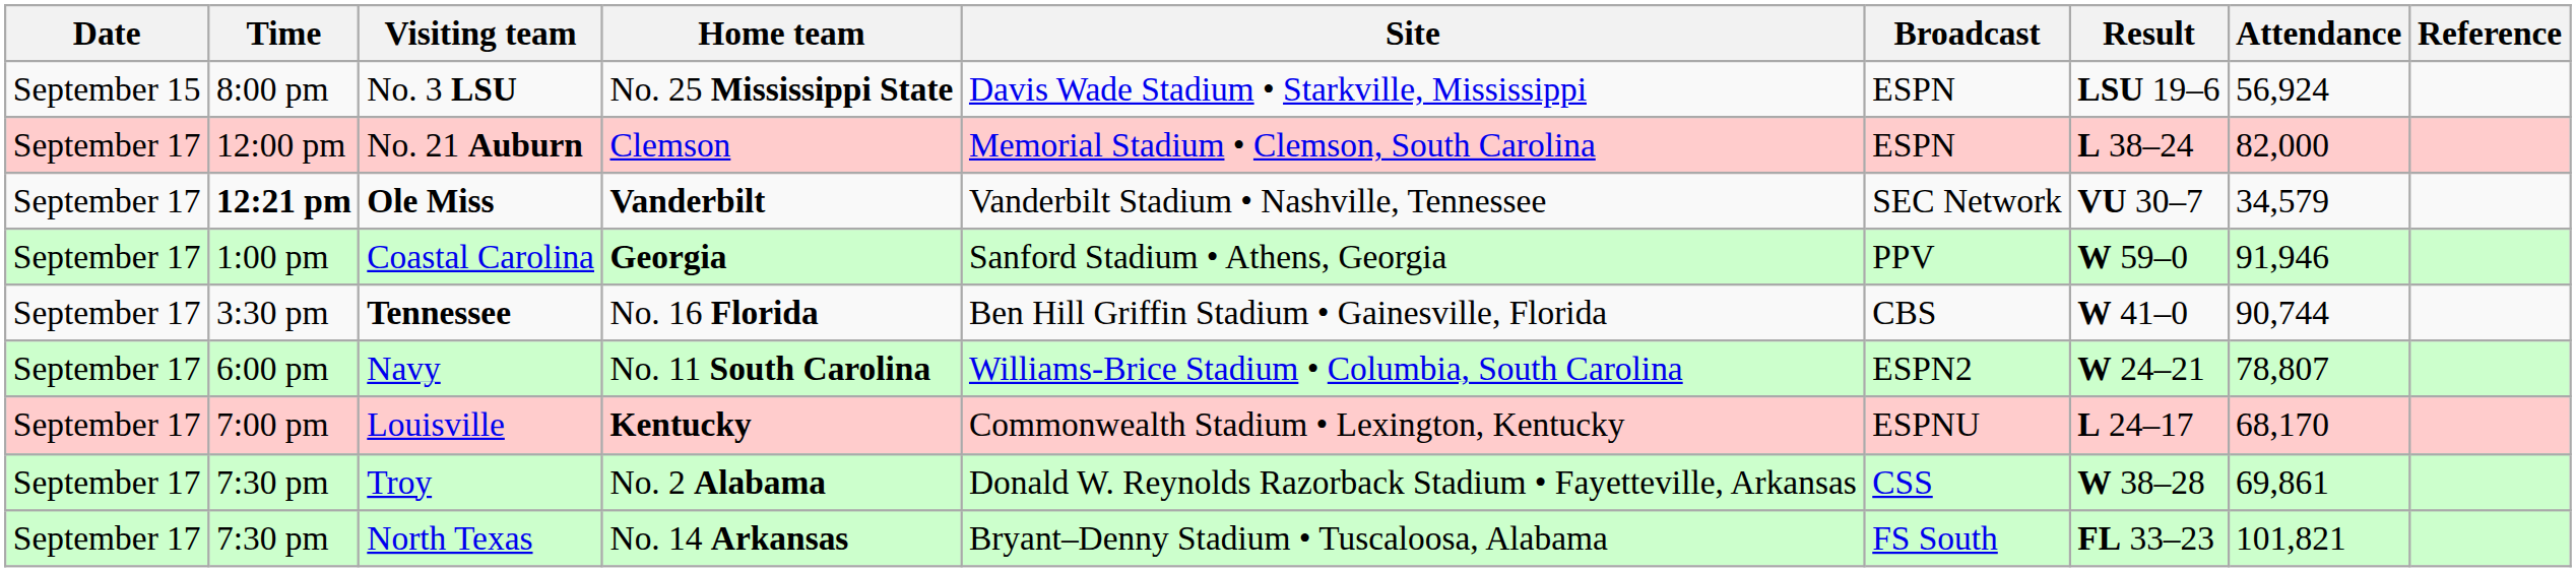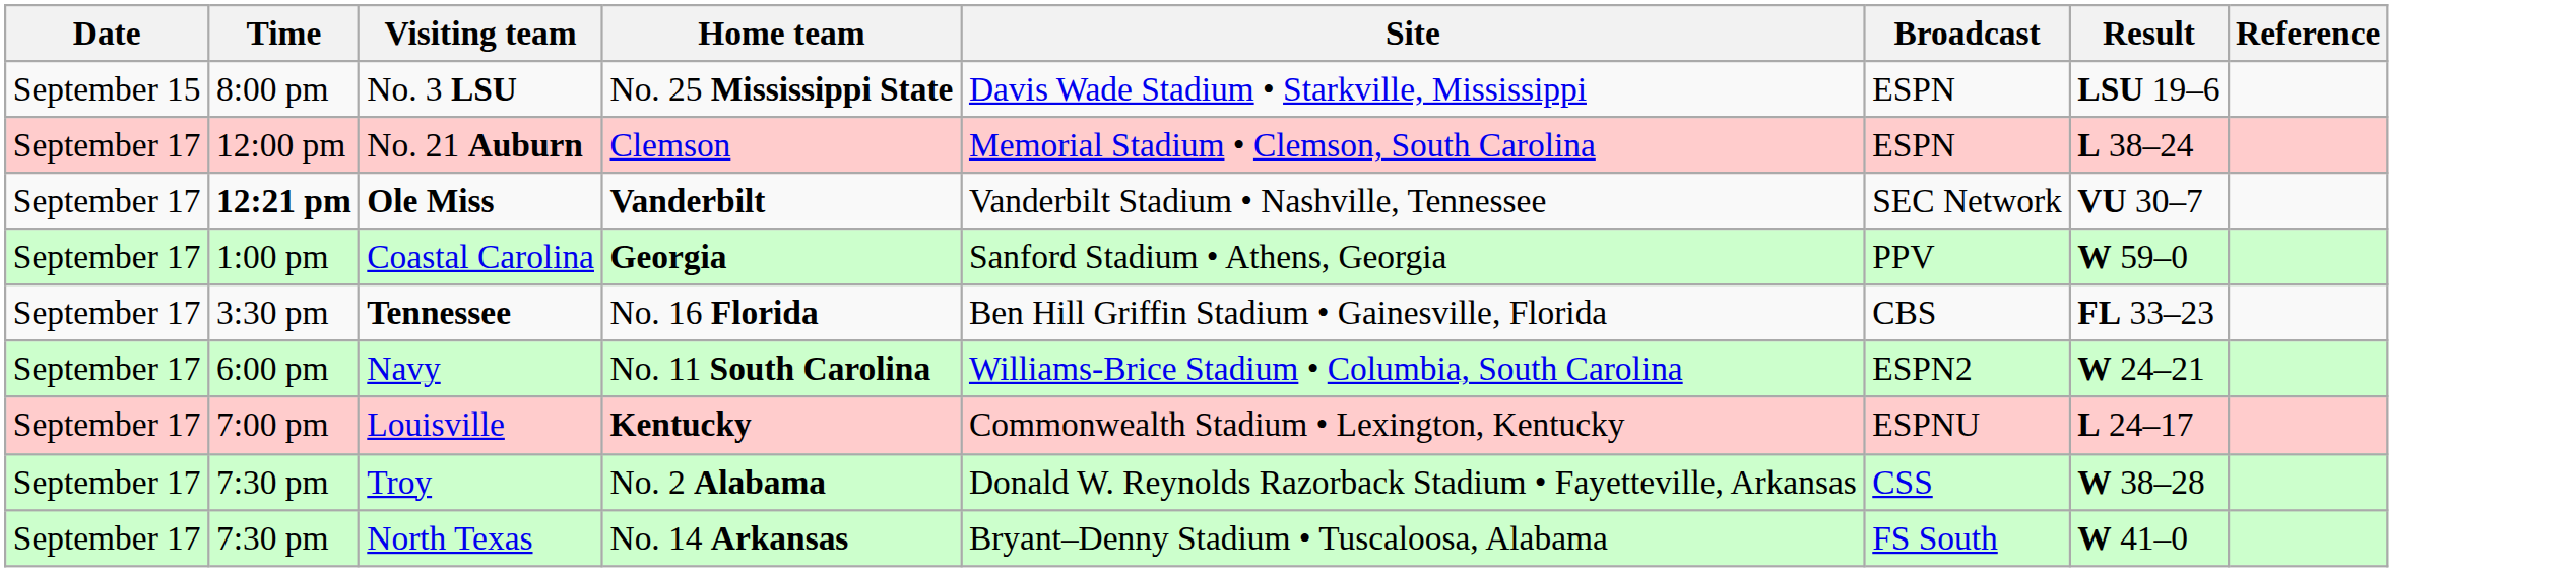- column: Attendance | 56,924 | 82,000 | 34,579 | 91,946 | 90,744 | 78,807 | 68,170 | 69,861 | 101,821
Tennessee | Result: W 41–0 -> FL 33–23
North Texas | Result: FL 33–23 -> W 41–0
